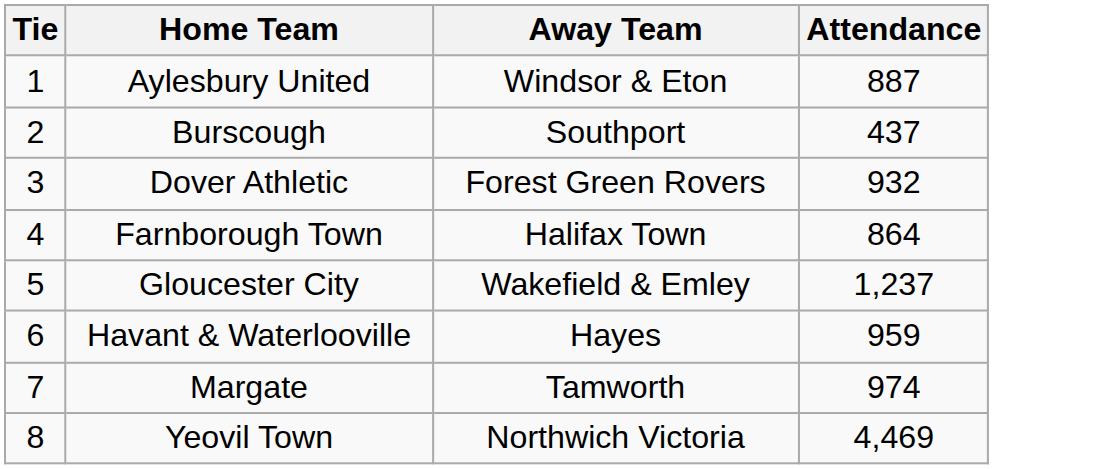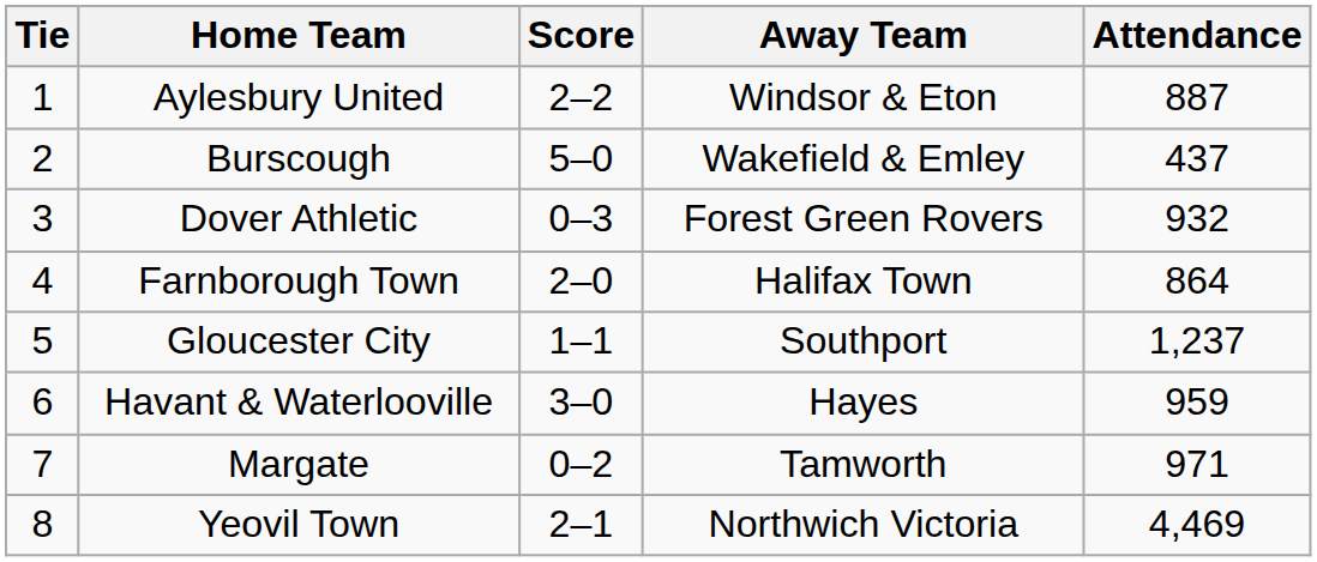+ column: Score | 2–2 | 5–0 | 0–3 | 2–0 | 1–1 | 3–0 | 0–2 | 2–1
Burscough | Away Team: Southport -> Wakefield & Emley
Gloucester City | Away Team: Wakefield & Emley -> Southport
Margate | Attendance: 974 -> 971
